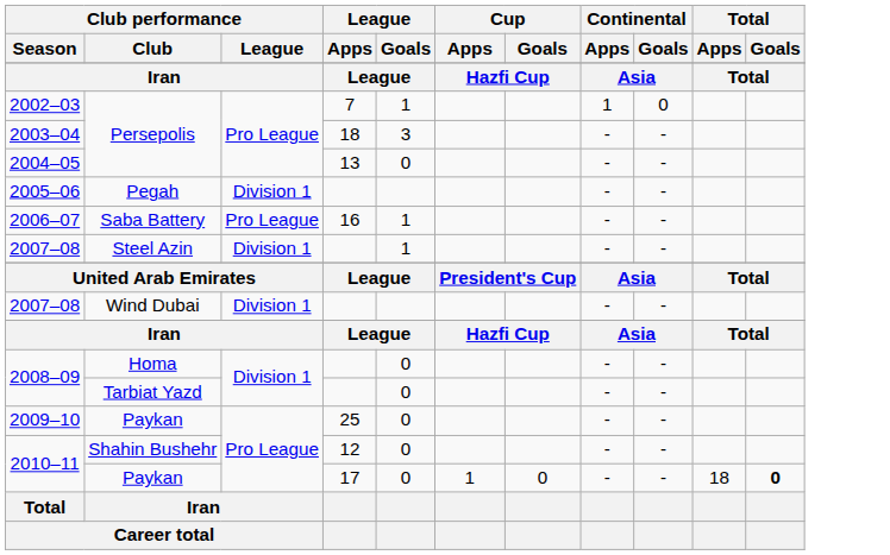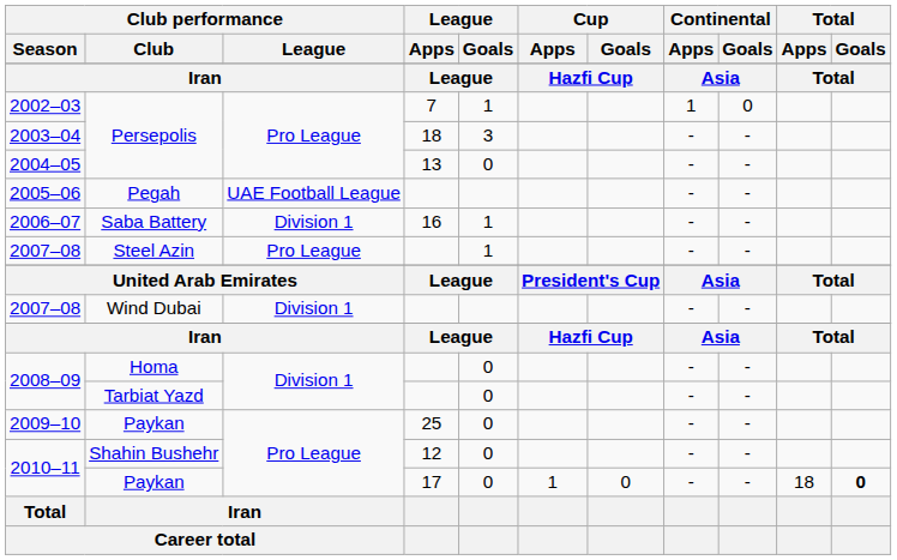2005–06 | Club performance / League: Division 1 -> UAE Football League
2006–07 | Club performance / League: Pro League -> Division 1
2007–08 / Steel Azin | Club performance / League: Division 1 -> Pro League
